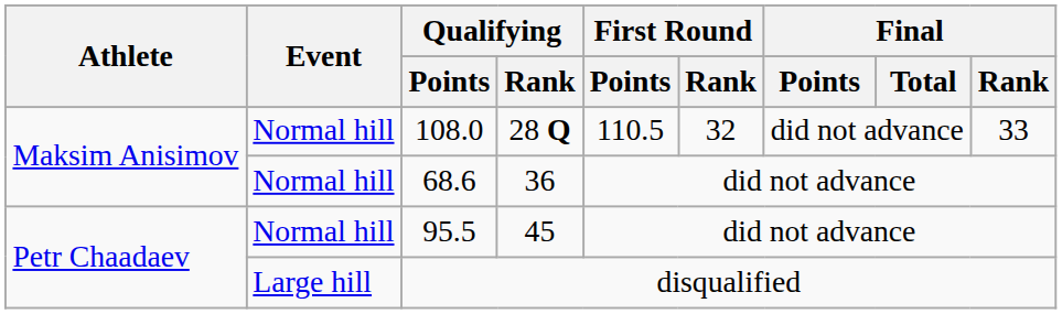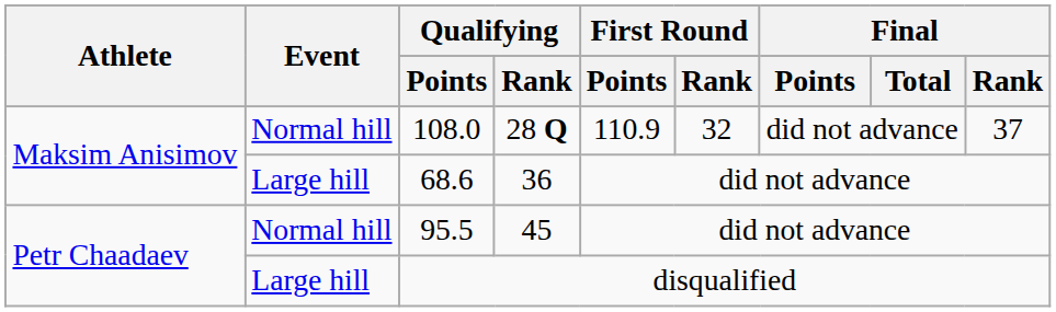108.0 | First Round / Points: 110.5 -> 110.9
108.0 | Final / Rank: 33 -> 37
68.6 | Event: Normal hill -> Large hill
